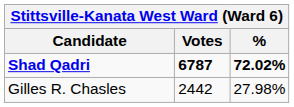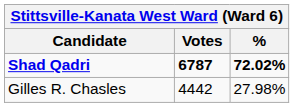Gilles R. Chasles | Votes: 2442 -> 4442
